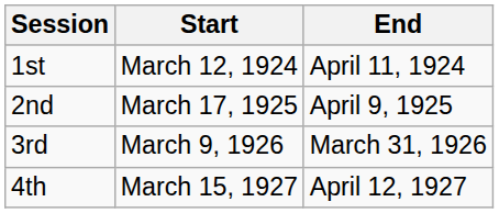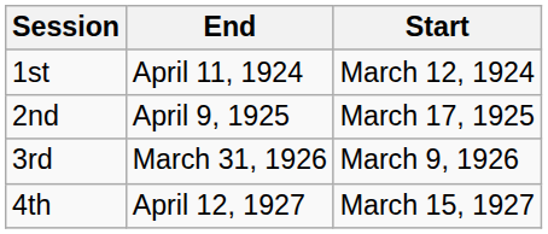columns swapped: Start <-> End
